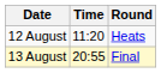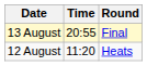rows swapped: 12 August <-> 13 August
